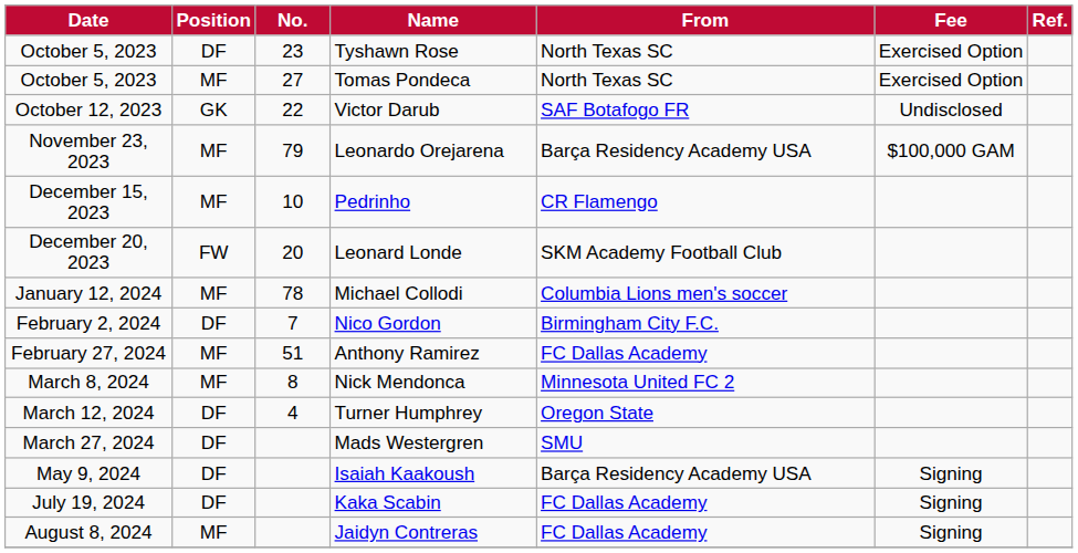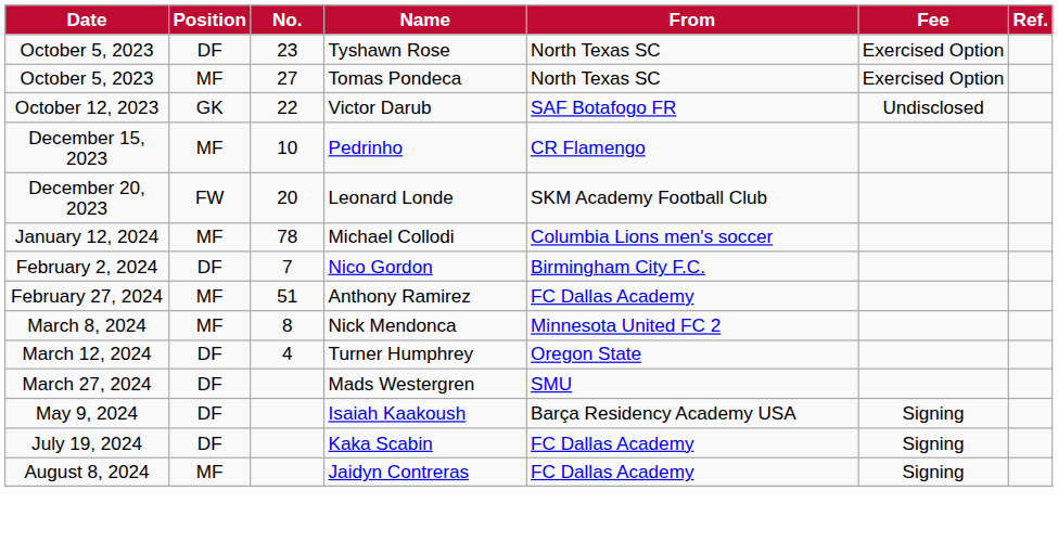- row: November 23, 2023 | MF | 79 | Leonardo Orejarena | Barça Residency Academy USA | $100,000 GAM
